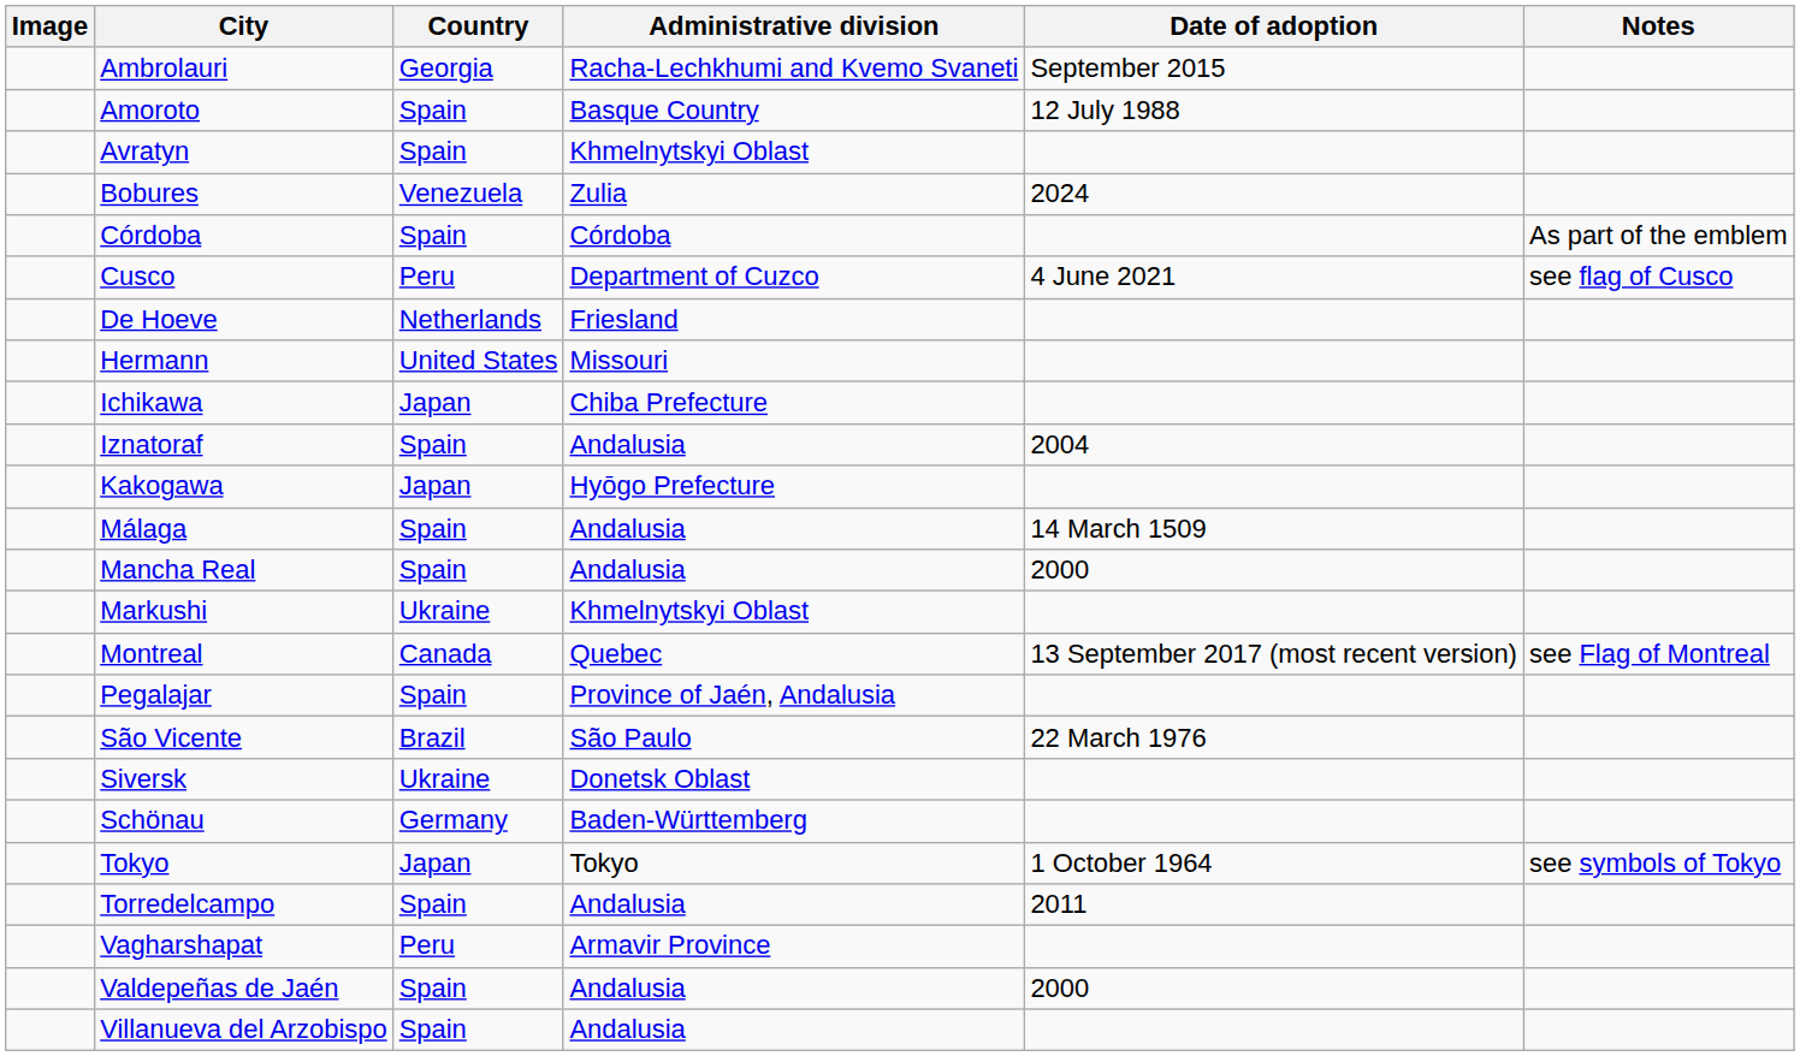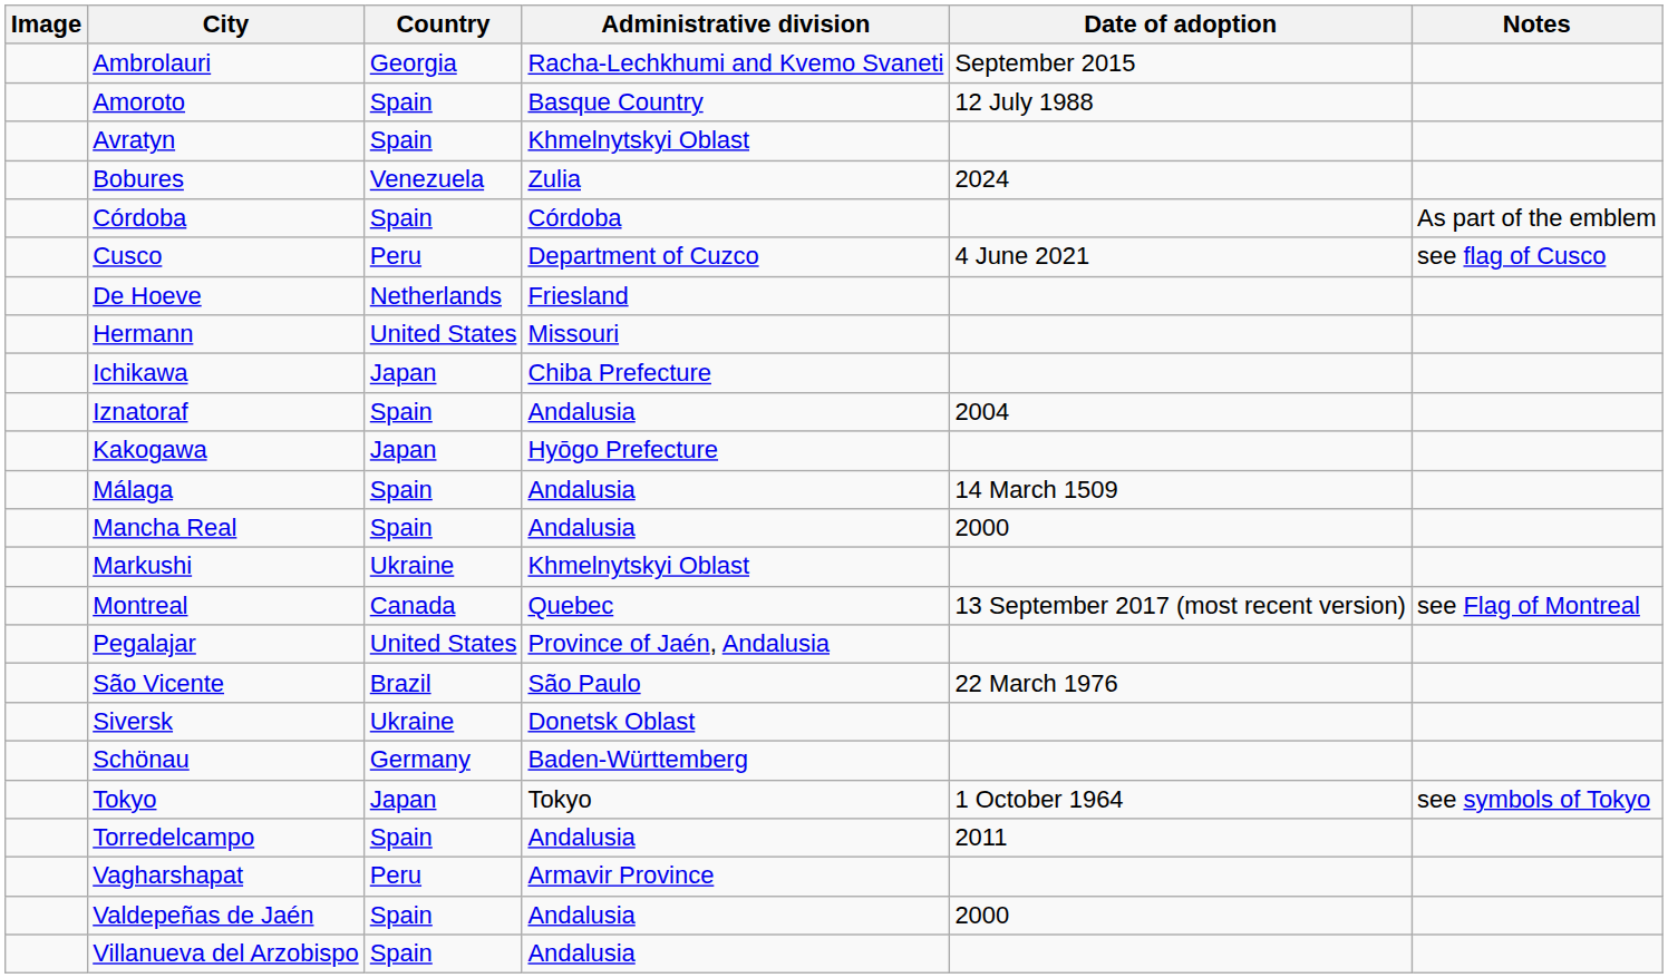Pegalajar | Country: Spain -> United States
